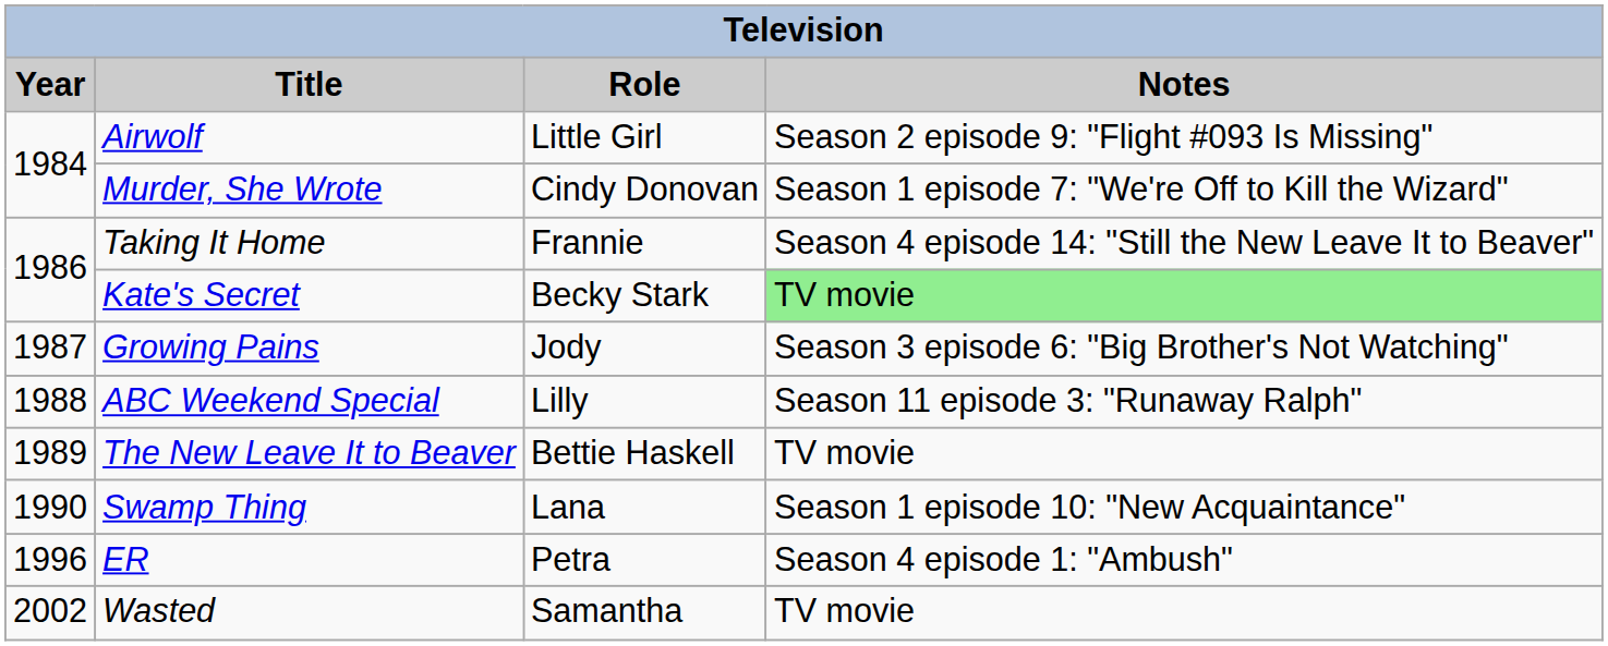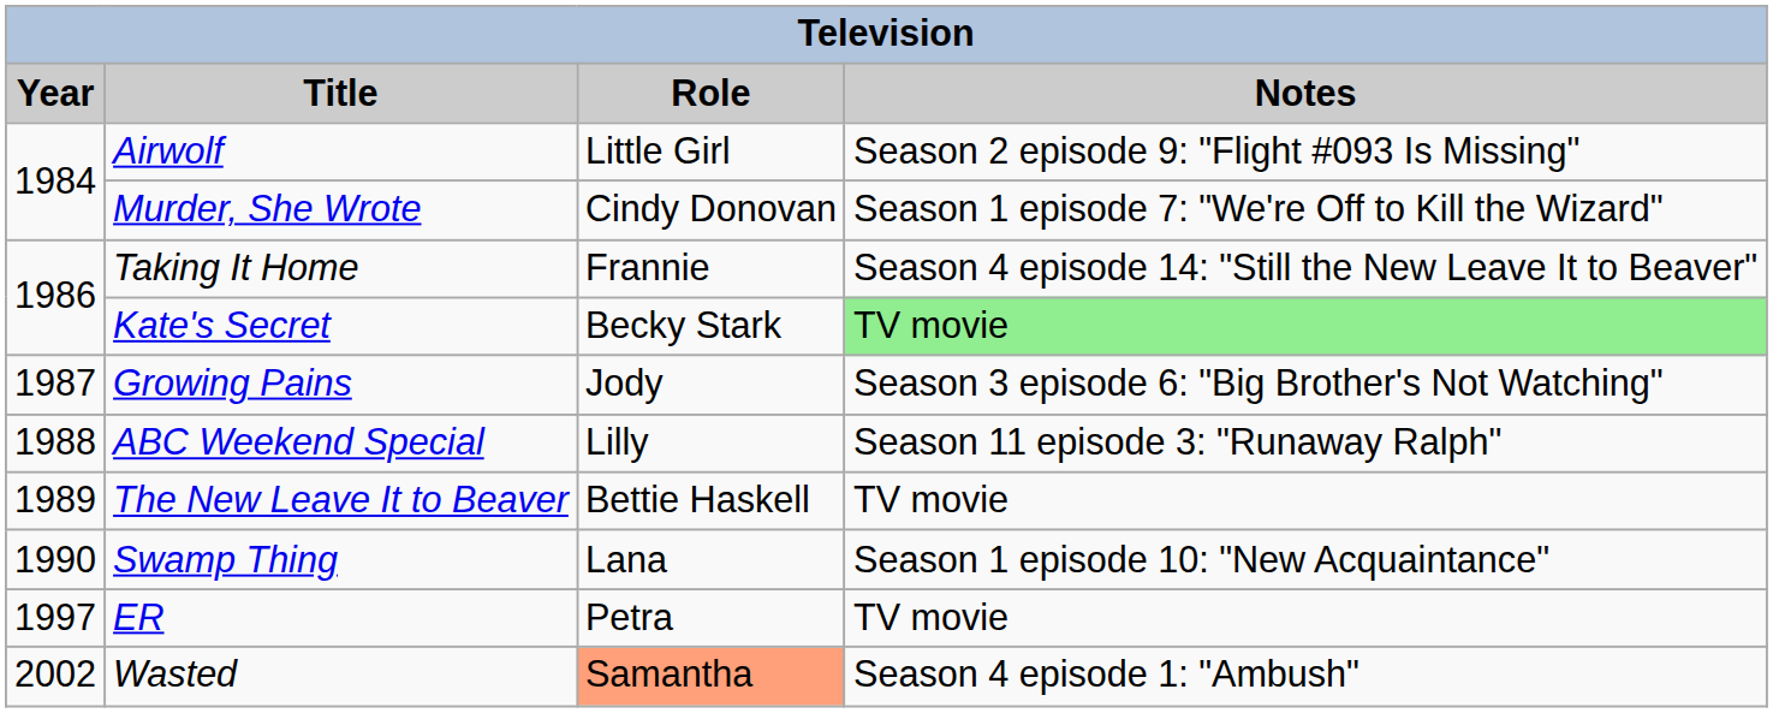ER | Year: 1996 -> 1997
ER | Notes: Season 4 episode 1: "Ambush" -> TV movie
Wasted | Role: no background -> lightsalmon background
Wasted | Notes: TV movie -> Season 4 episode 1: "Ambush"
